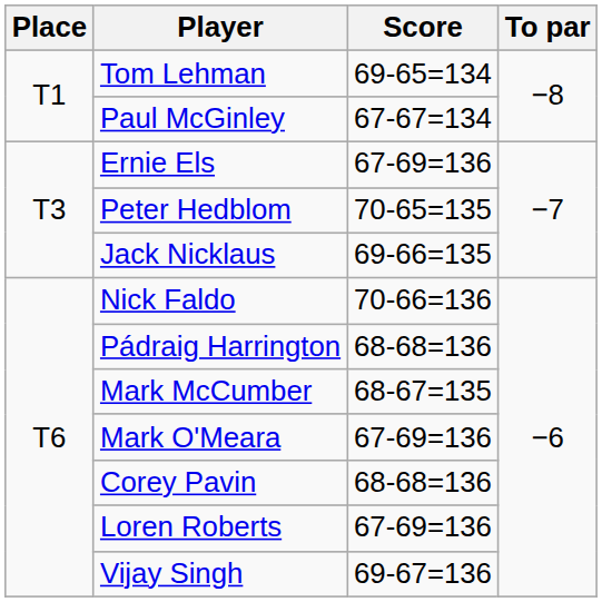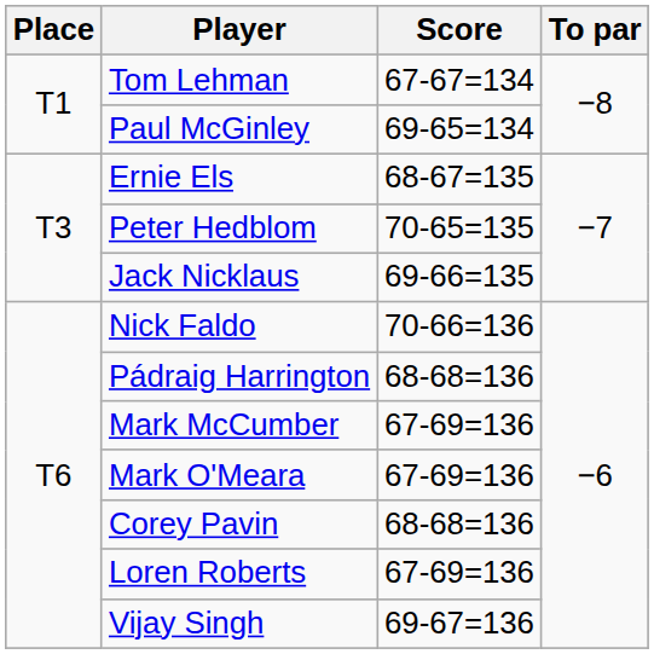Tom Lehman | Score: 69-65=134 -> 67-67=134
Paul McGinley | Score: 67-67=134 -> 69-65=134
Ernie Els | Score: 67-69=136 -> 68-67=135
Mark McCumber | Score: 68-67=135 -> 67-69=136
